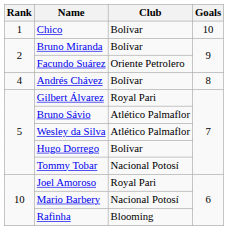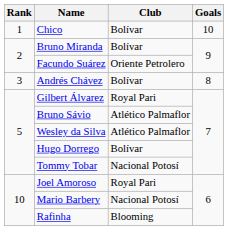Andrés Chávez | Rank: 4 -> 3
